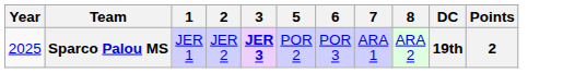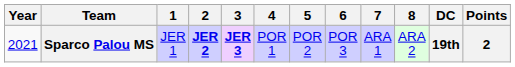+ column: 4 | POR 1
Sparco Palou MS | Year: 2025 -> 2021
Sparco Palou MS | 2: normal -> bold
